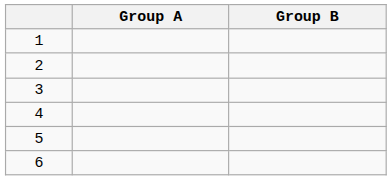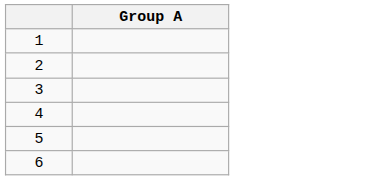- column: Group B
